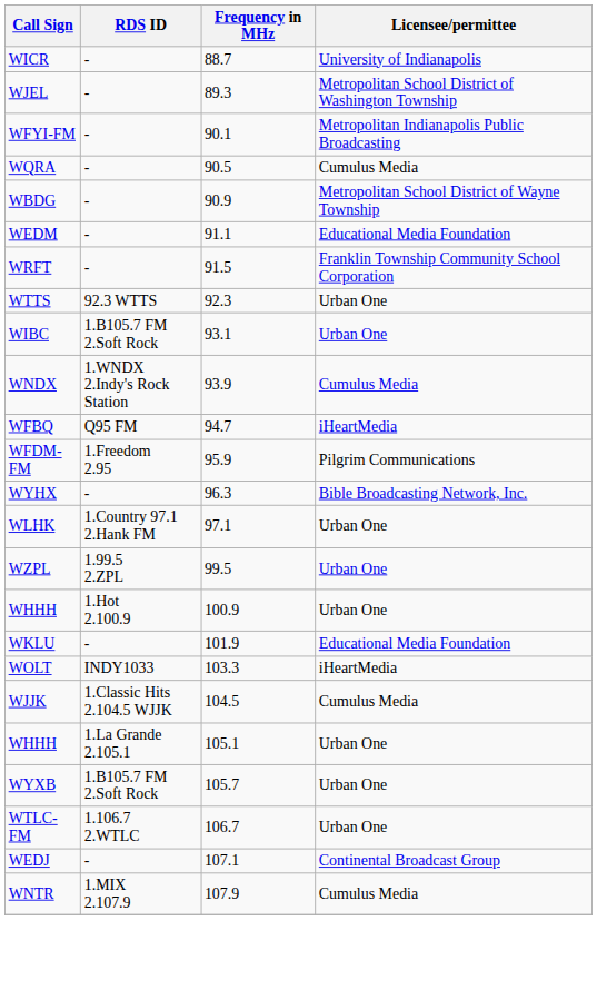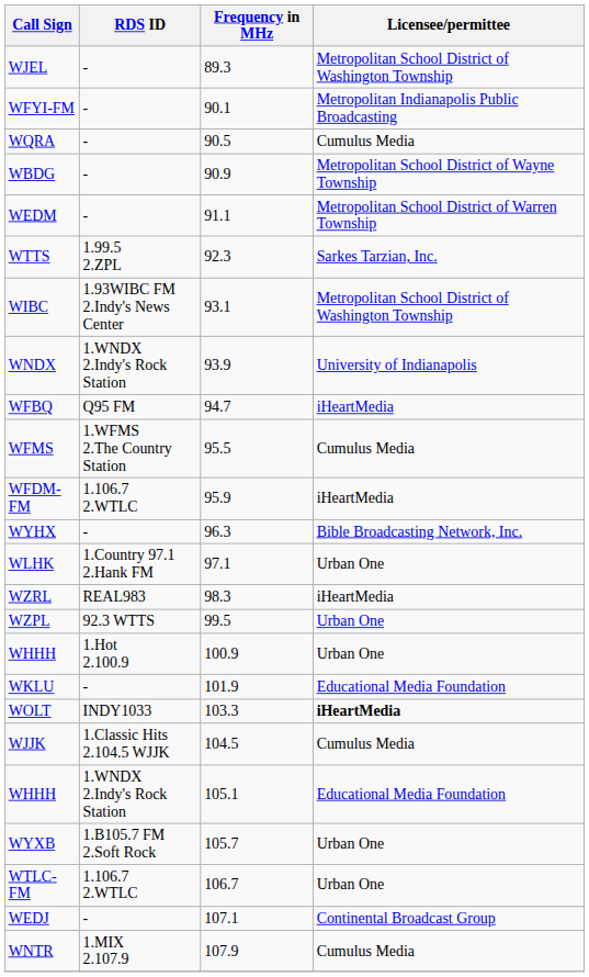- row: WICR | - | 88.7 | University of Indianapolis
WEDM | Licensee/permittee: Educational Media Foundation -> Metropolitan School District of Warren Township
- row: WRFT | - | 91.5 | Franklin Township Community School Corporation
WTTS | RDS ID: 92.3 WTTS -> 1.99.5 2.ZPL
WTTS | Licensee/permittee: Urban One -> Sarkes Tarzian, Inc.
WIBC | RDS ID: 1.B105.7 FM 2.Soft Rock -> 1.93WIBC FM 2.Indy's News Center
WIBC | Licensee/permittee: Urban One -> Metropolitan School District of Washington Township
WNDX | Licensee/permittee: Cumulus Media -> University of Indianapolis
+ row: WFMS | 1.WFMS 2.The Country Station | 95.5 | Cumulus Media
WFDM-FM | RDS ID: 1.Freedom 2.95 -> 1.106.7 2.WTLC
WFDM-FM | Licensee/permittee: Pilgrim Communications -> iHeartMedia
+ row: WZRL | REAL983 | 98.3 | iHeartMedia
WZPL | RDS ID: 1.99.5 2.ZPL -> 92.3 WTTS
WOLT | Licensee/permittee: normal -> bold
WHHH / 105.1 | RDS ID: 1.La Grande 2.105.1 -> 1.WNDX 2.Indy's Rock Station
WHHH / 105.1 | Licensee/permittee: Urban One -> Educational Media Foundation
